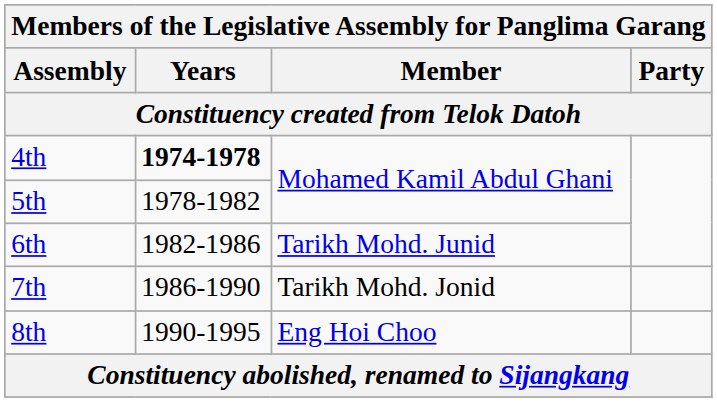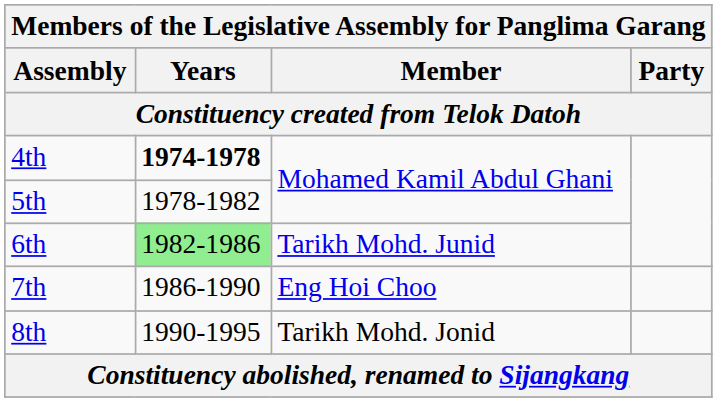6th | Years: no background -> lightgreen background
7th | Member: Tarikh Mohd. Jonid -> Eng Hoi Choo
8th | Member: Eng Hoi Choo -> Tarikh Mohd. Jonid
